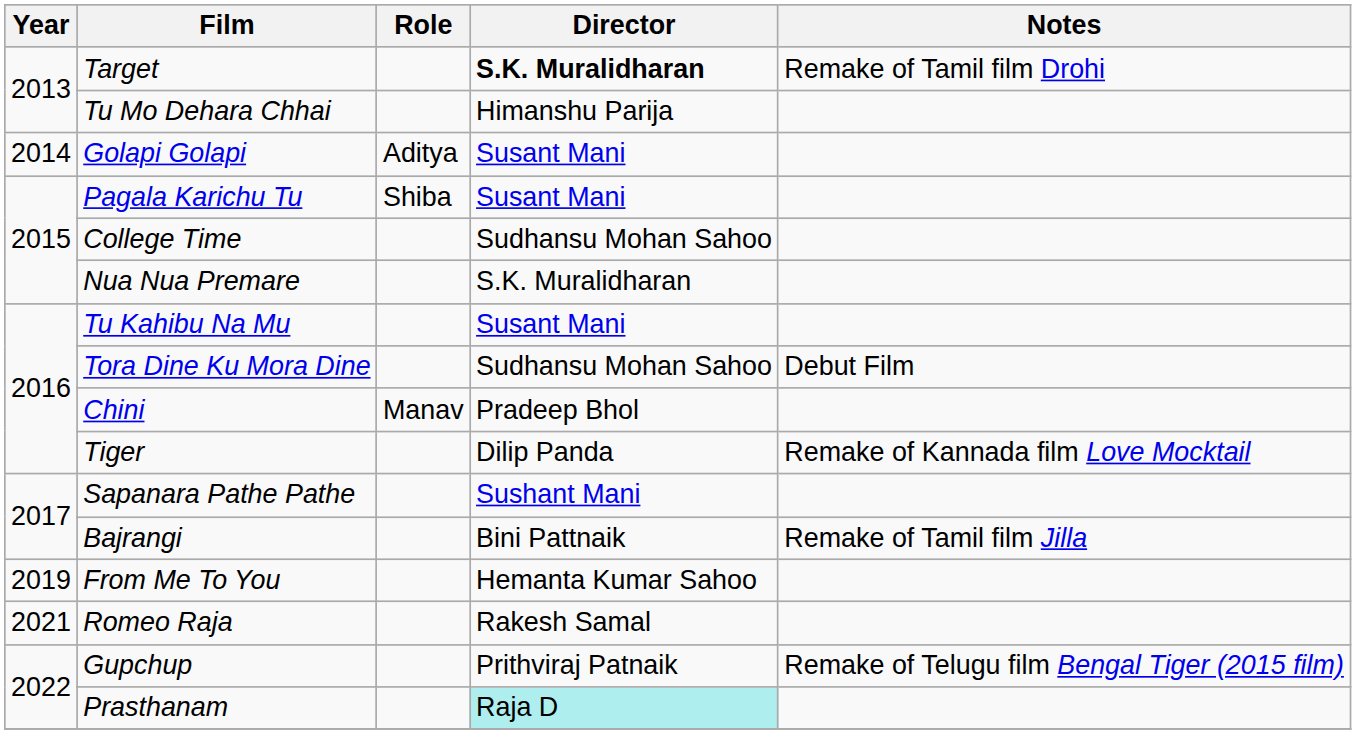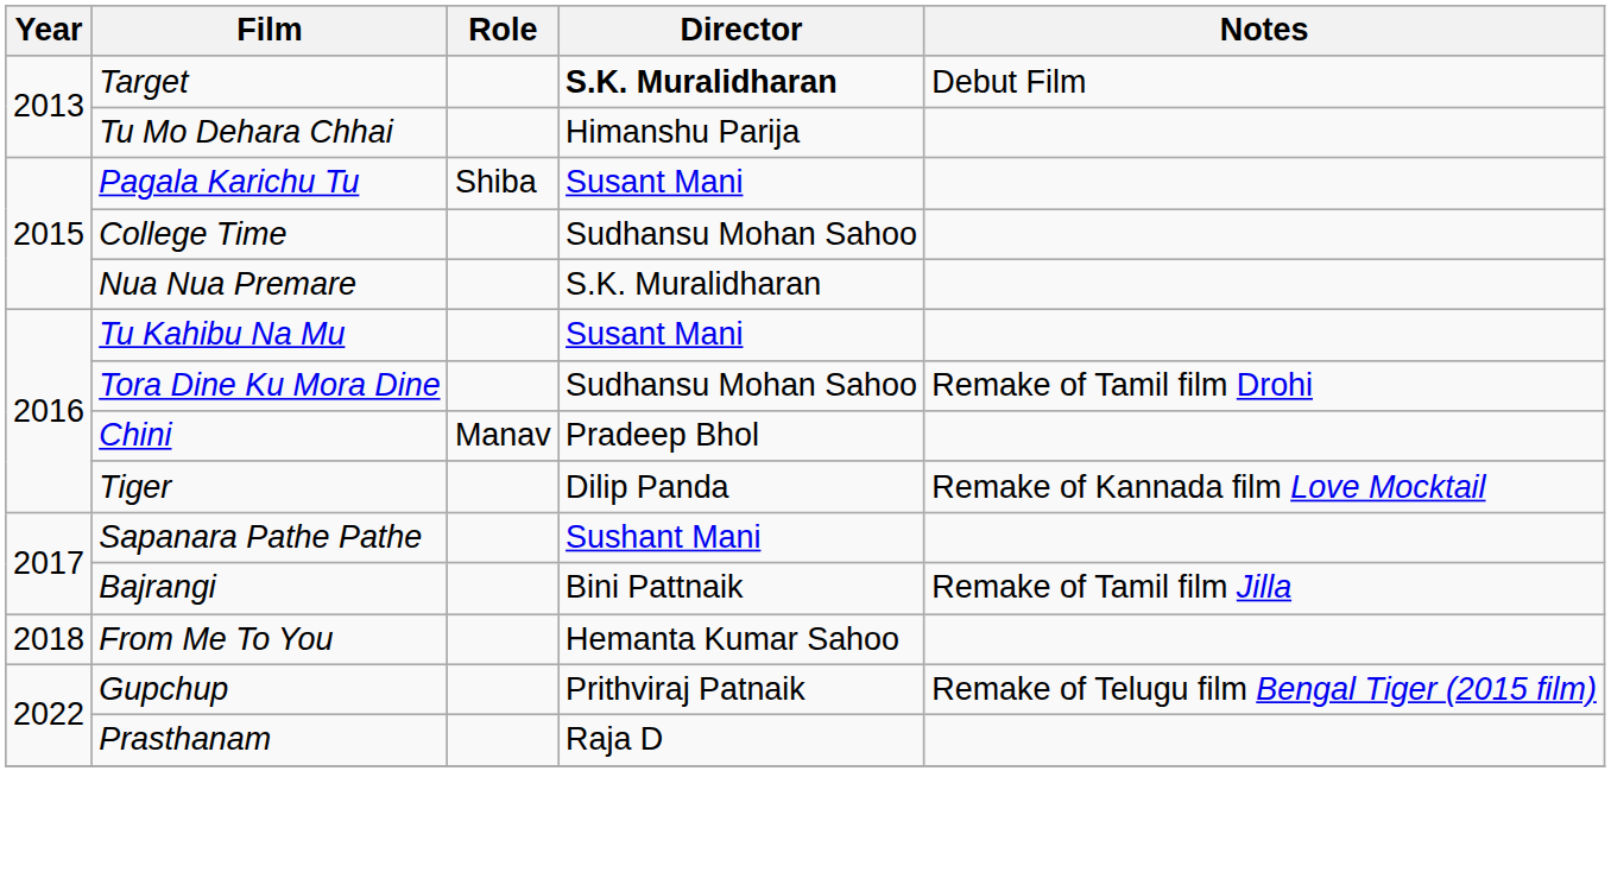Target | Notes: Remake of Tamil film Drohi -> Debut Film
- row: 2014 | Golapi Golapi | Aditya | Susant Mani
Tora Dine Ku Mora Dine | Notes: Debut Film -> Remake of Tamil film Drohi
From Me To You | Year: 2019 -> 2018
- row: 2021 | Romeo Raja | Rakesh Samal
Prasthanam | Director: paleturquoise background -> no background
